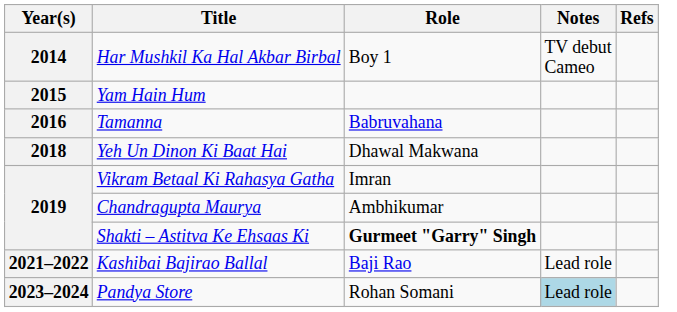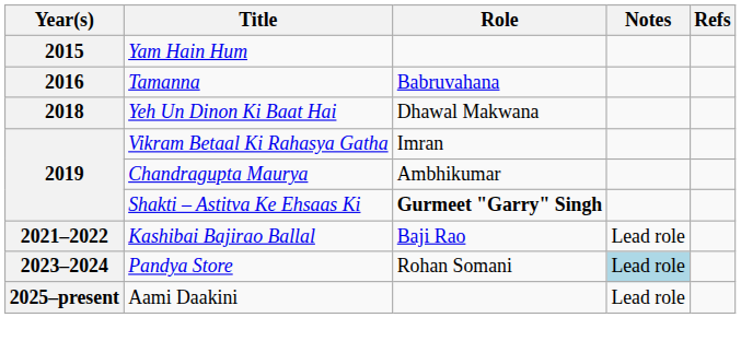- row: 2014 | Har Mushkil Ka Hal Akbar Birbal | Boy 1 | TV debut Cameo
+ row: 2025–present | Aami Daakini | Lead role
